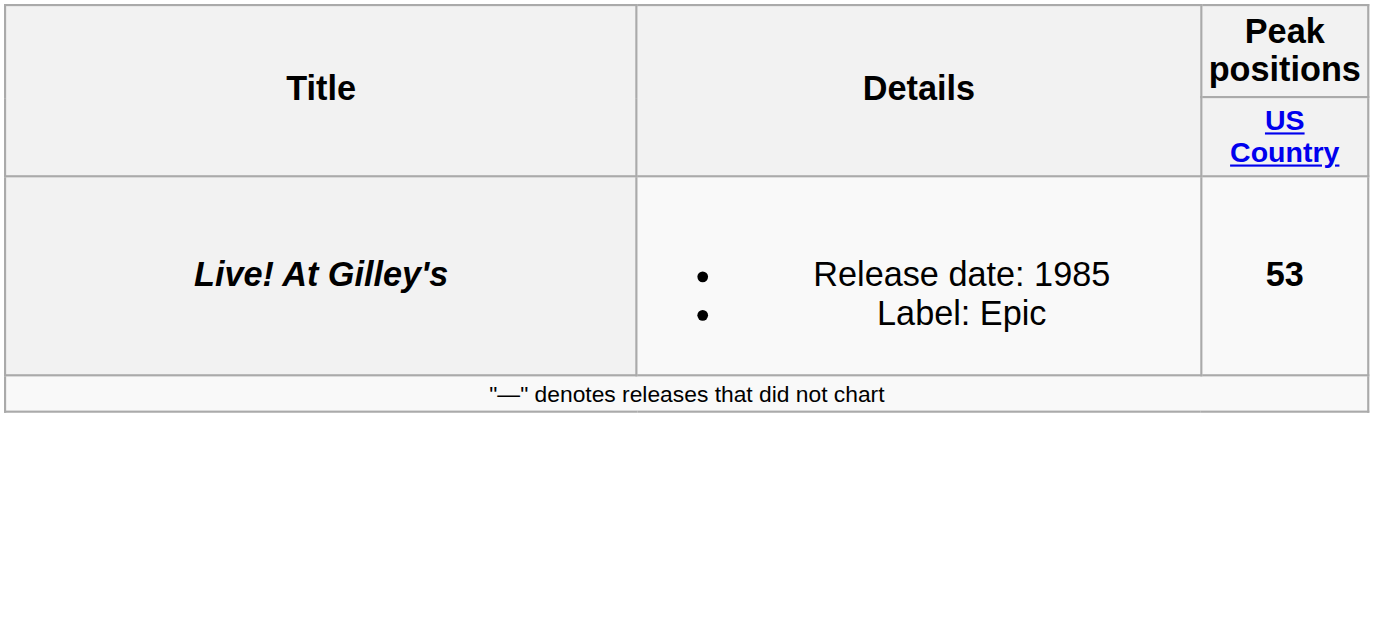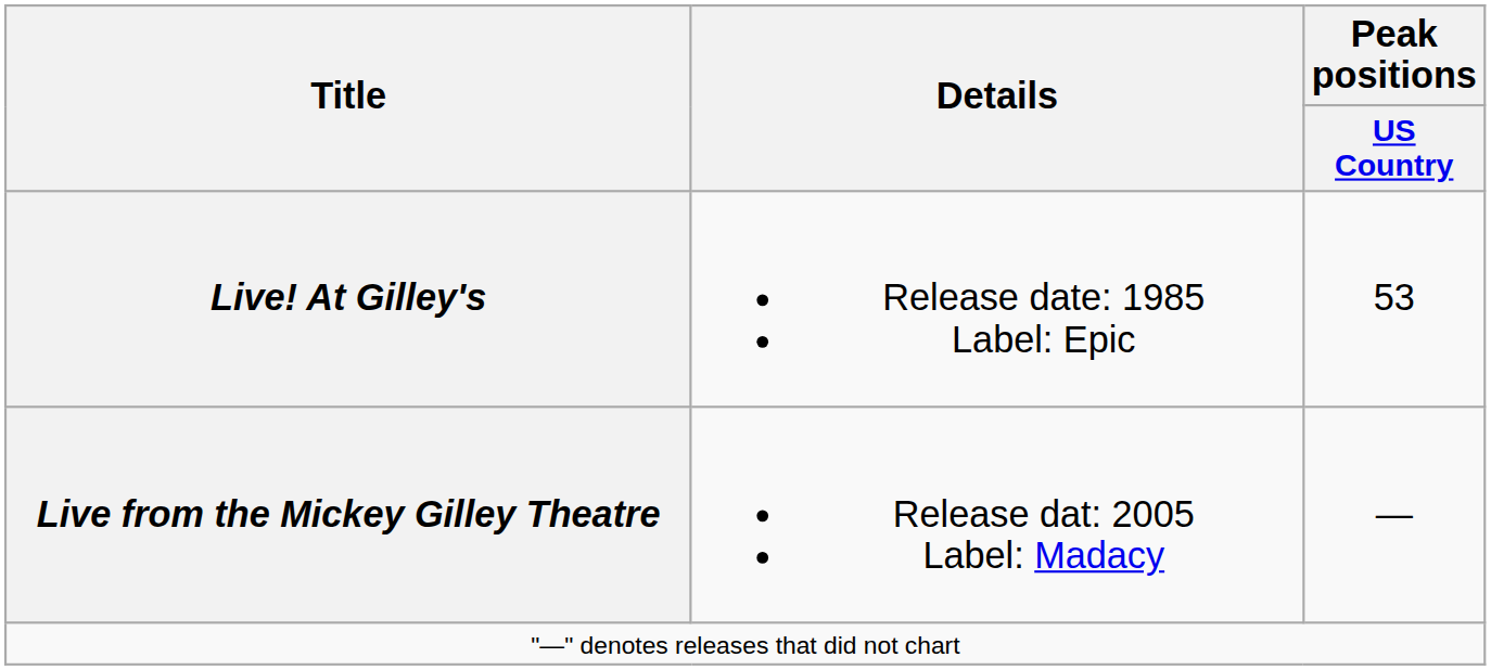Live! At Gilley's | Peak positions / US Country: bold -> normal
+ row: Live from the Mickey Gilley Theatre | Release dat: 2005 Label: Madacy | —
